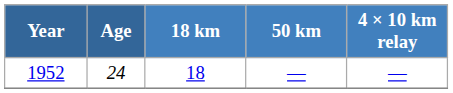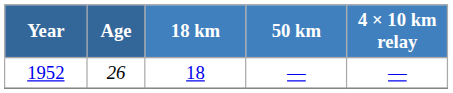1952 | Age: 24 -> 26
